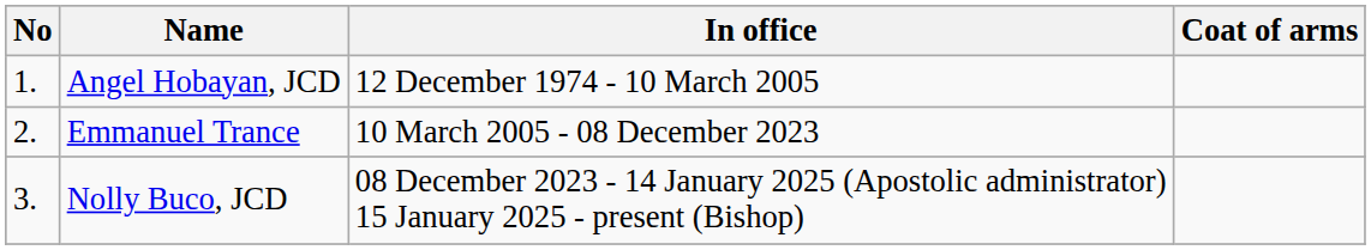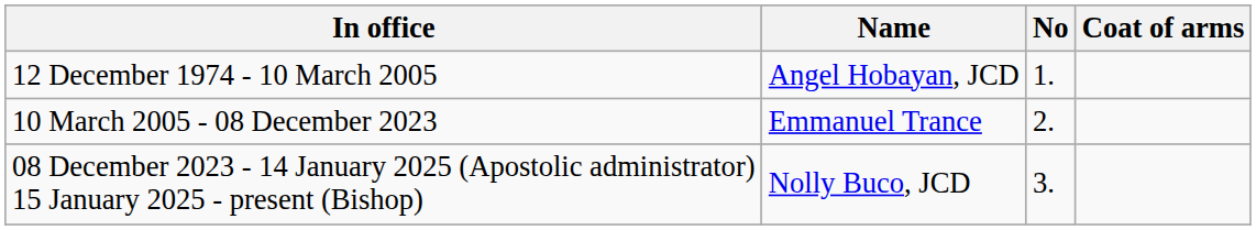columns swapped: No <-> In office
